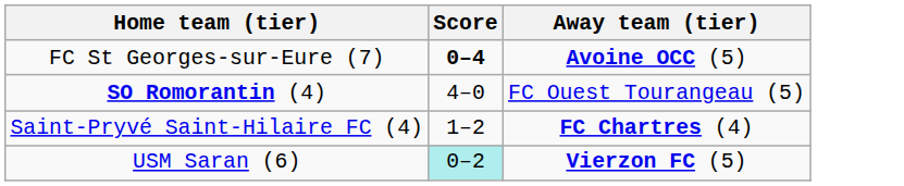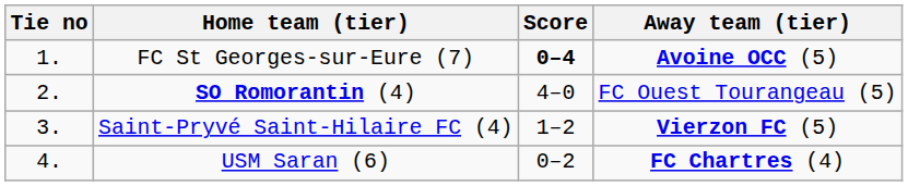+ column: Tie no | 1. | 2. | 3. | 4.
Saint-Pryvé Saint-Hilaire FC (4) | Away team (tier): FC Chartres (4) -> Vierzon FC (5)
USM Saran (6) | Score: paleturquoise background -> no background
USM Saran (6) | Away team (tier): Vierzon FC (5) -> FC Chartres (4)
